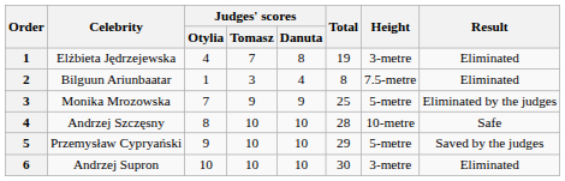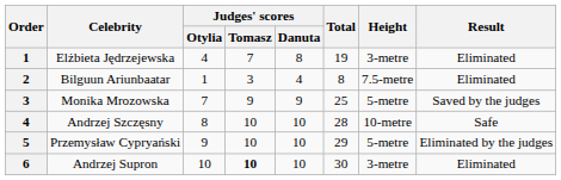Monika Mrozowska | Result: Eliminated by the judges -> Saved by the judges
Przemysław Cypryański | Result: Saved by the judges -> Eliminated by the judges
Andrzej Supron | Judges' scores / Tomasz: normal -> bold
